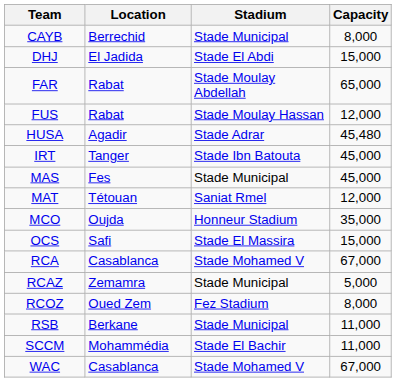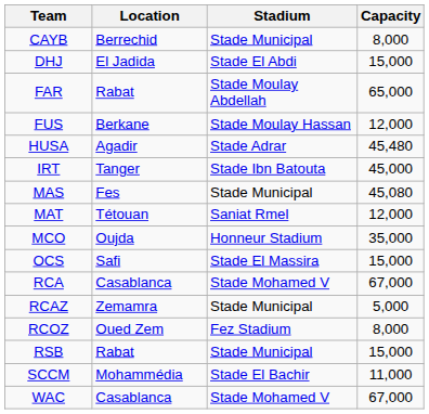FUS | Location: Rabat -> Berkane
MAS | Capacity: 45,000 -> 45,080
RSB | Location: Berkane -> Rabat
RSB | Capacity: 11,000 -> 15,000
